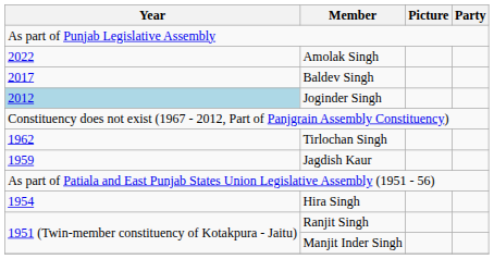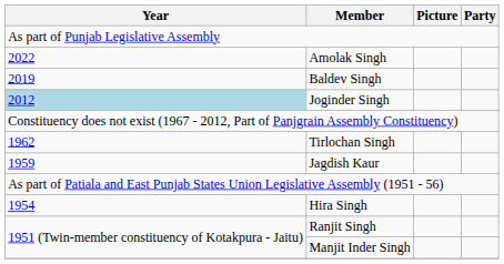Baldev Singh | Year: 2017 -> 2019
